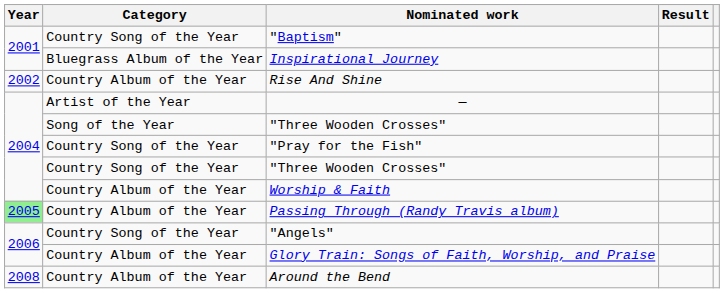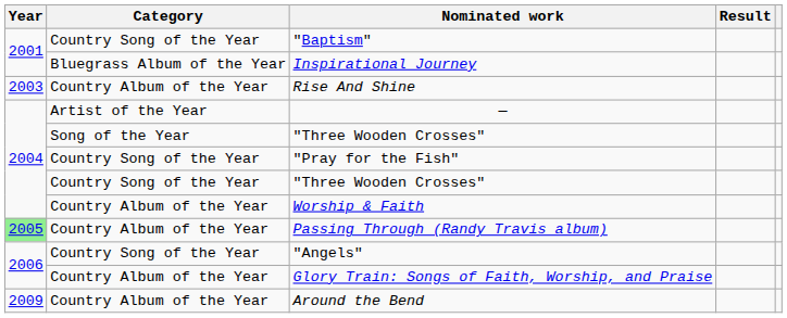Rise And Shine | Year: 2002 -> 2003
Around the Bend | Year: 2008 -> 2009
